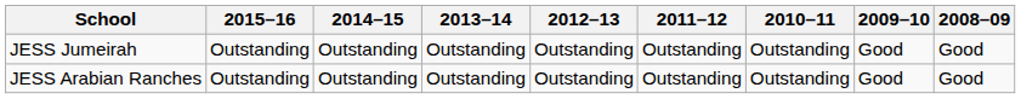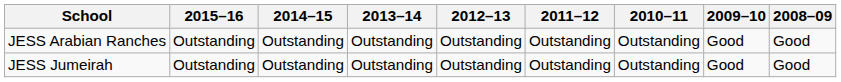rows swapped: JESS Jumeirah <-> JESS Arabian Ranches
